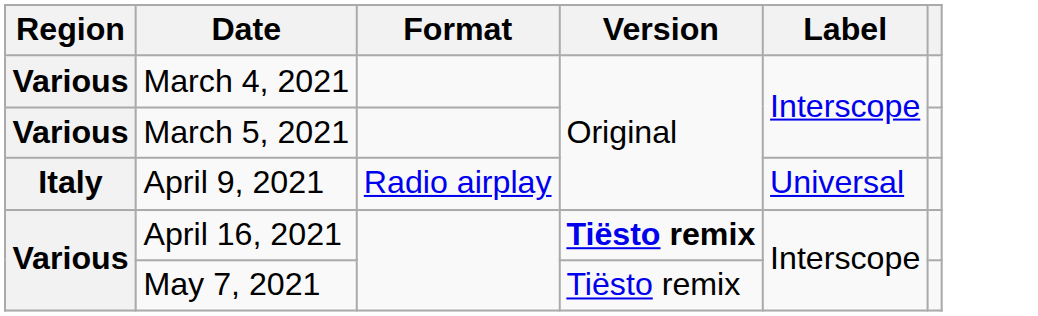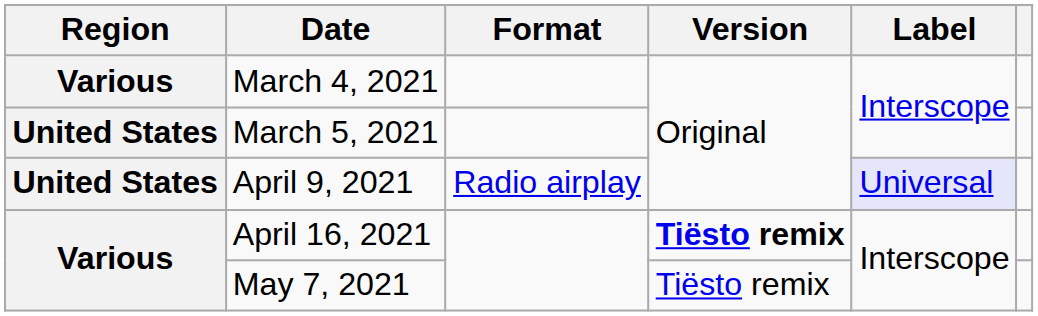March 5, 2021 | Region: Various -> United States
April 9, 2021 | Region: Italy -> United States
April 9, 2021 | Label: no background -> lavender background
